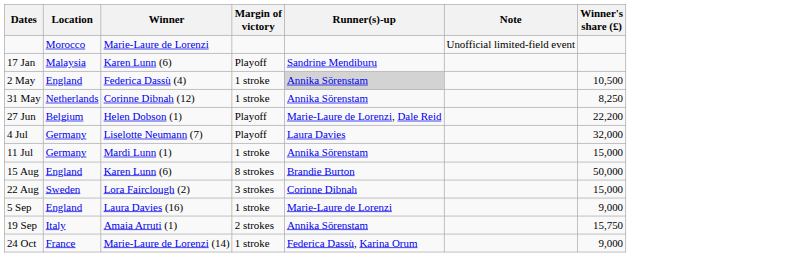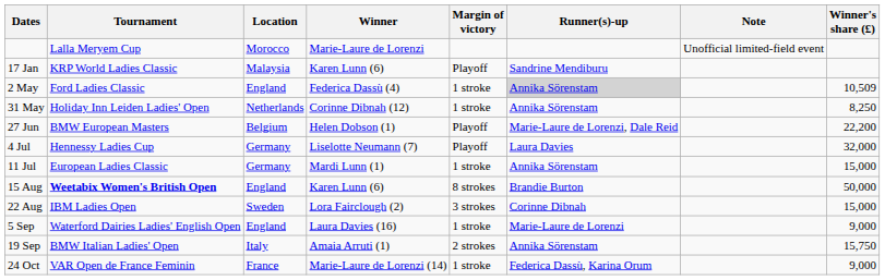+ column: Tournament | Lalla Meryem Cup | KRP World Ladies Classic | Ford Ladies Classic | Holiday Inn Leiden Ladies' Open | BMW European Masters | Hennessy Ladies Cup | European Ladies Classic | Weetabix Women's British Open | IBM Ladies Open | Waterford Dairies Ladies' English Open | BMW Italian Ladies' Open | VAR Open de France Feminin
2 May | Winner's share (£): 10,500 -> 10,509
